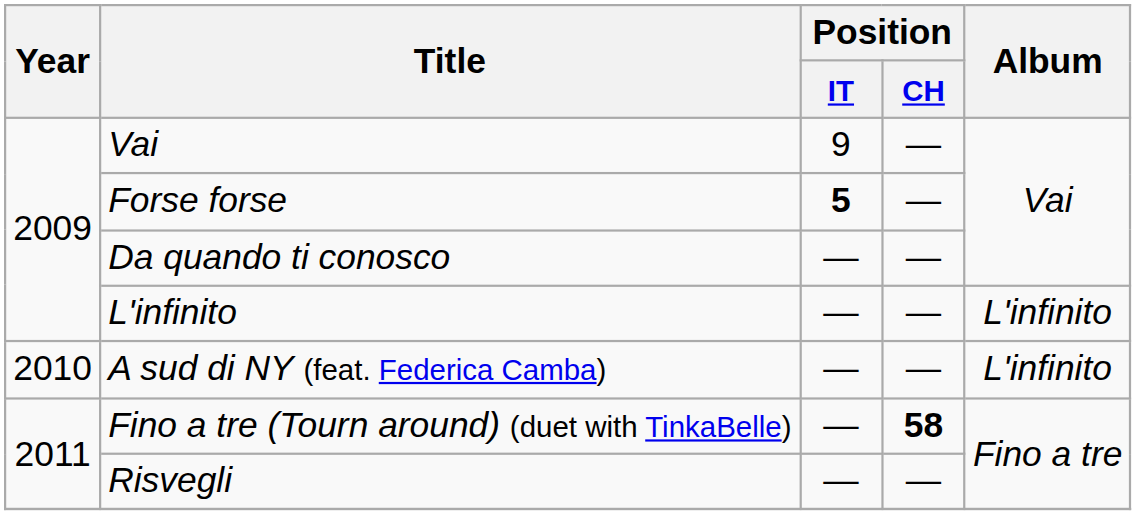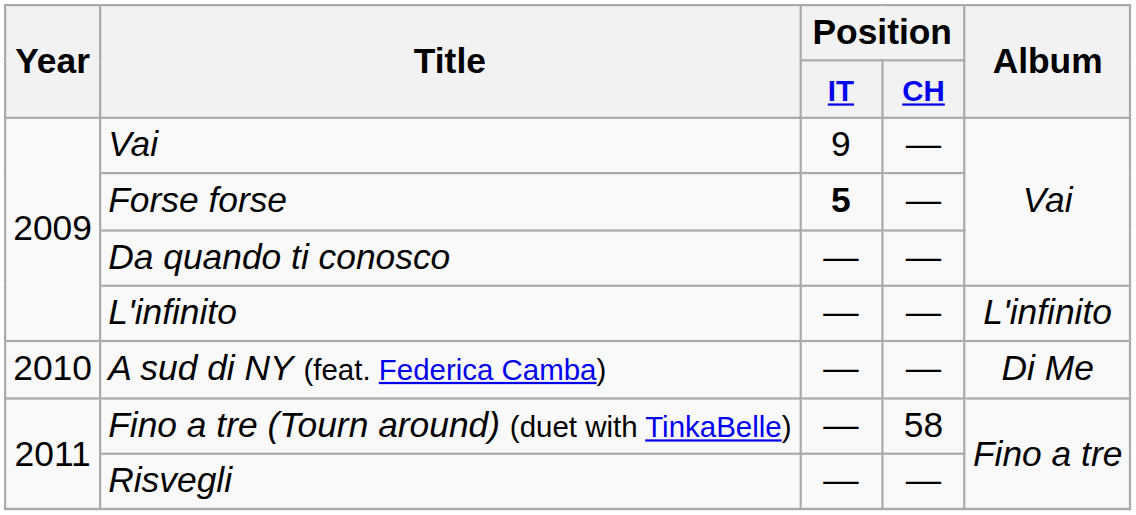A sud di NY (feat. Federica Camba) | Album: L'infinito -> Di Me
Fino a tre (Tourn around) (duet with TinkaBelle) | Position / CH: bold -> normal
